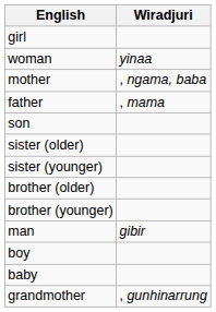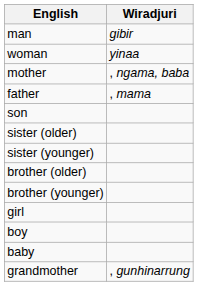rows swapped: man <-> girl
